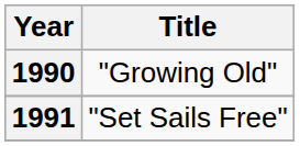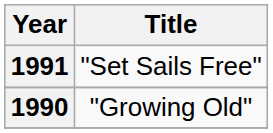rows swapped: 1990 <-> 1991
